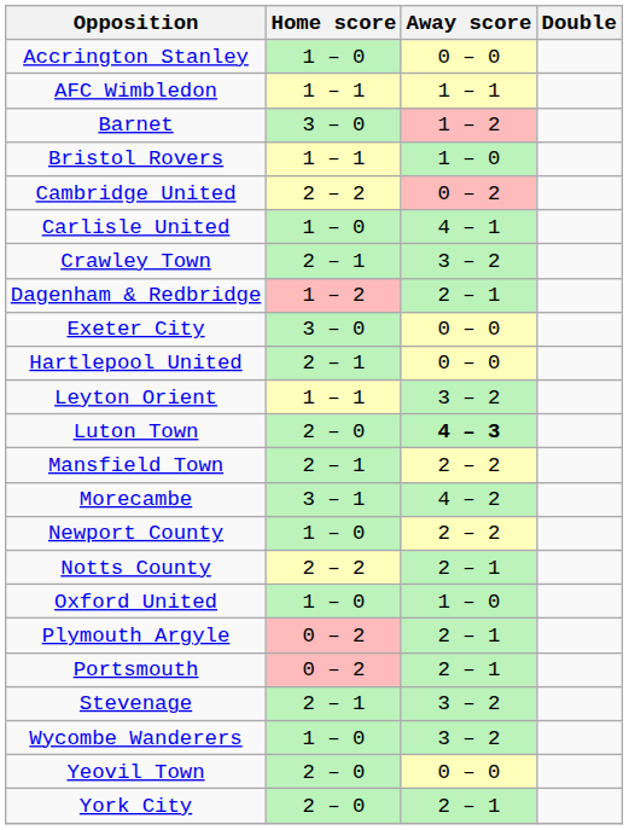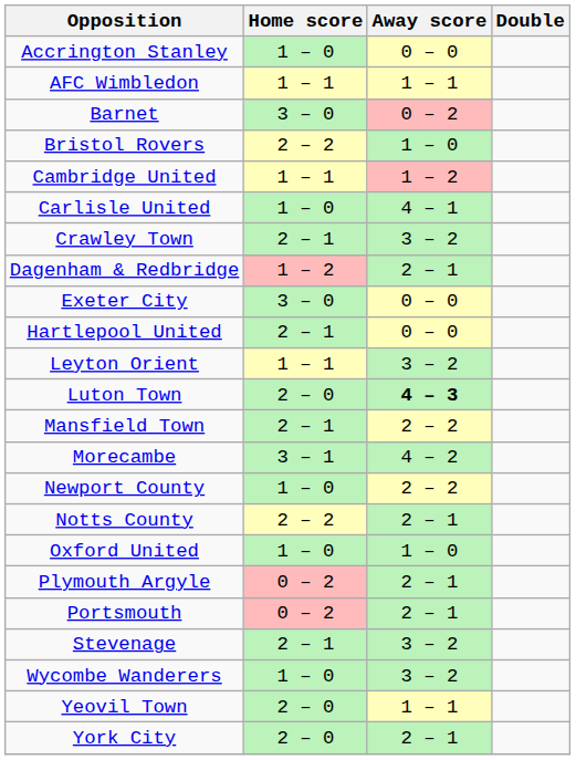Barnet | Away score: 1 – 2 -> 0 – 2
Bristol Rovers | Home score: 1 – 1 -> 2 – 2
Cambridge United | Home score: 2 – 2 -> 1 – 1
Cambridge United | Away score: 0 – 2 -> 1 – 2
Yeovil Town | Away score: 0 – 0 -> 1 – 1
